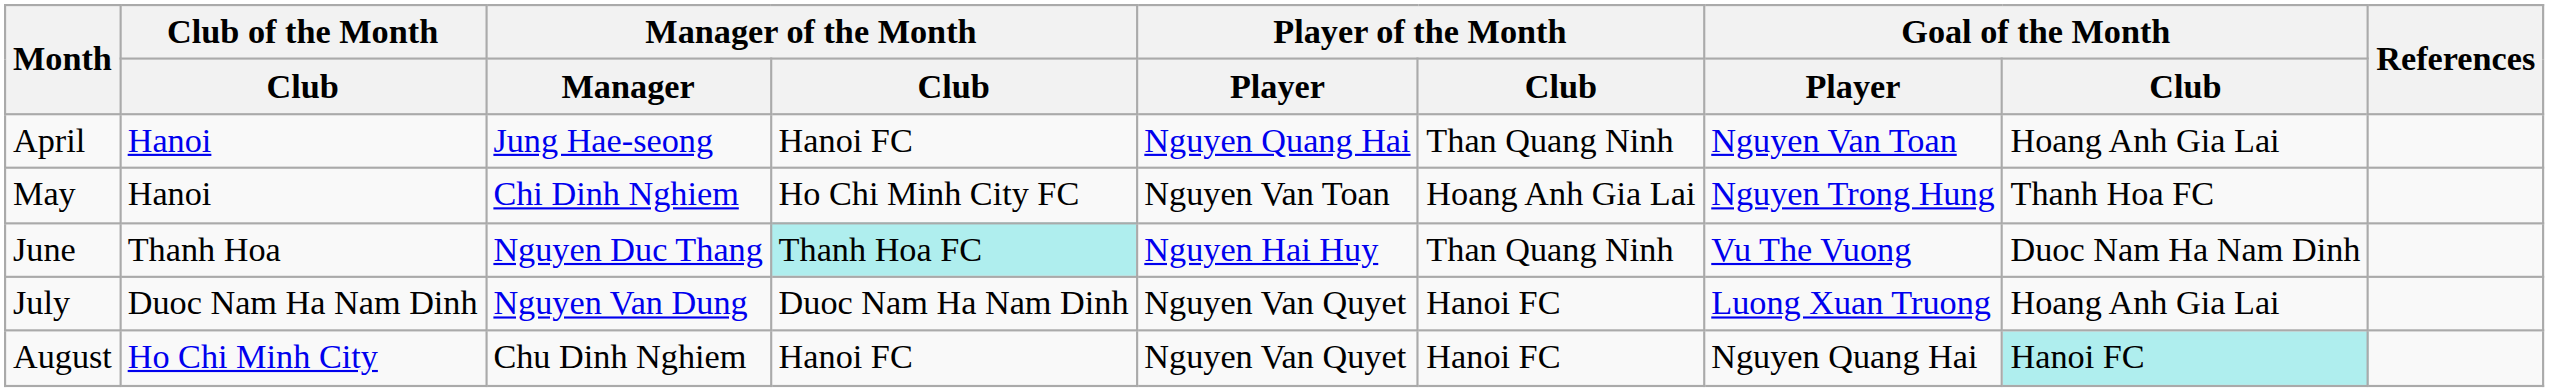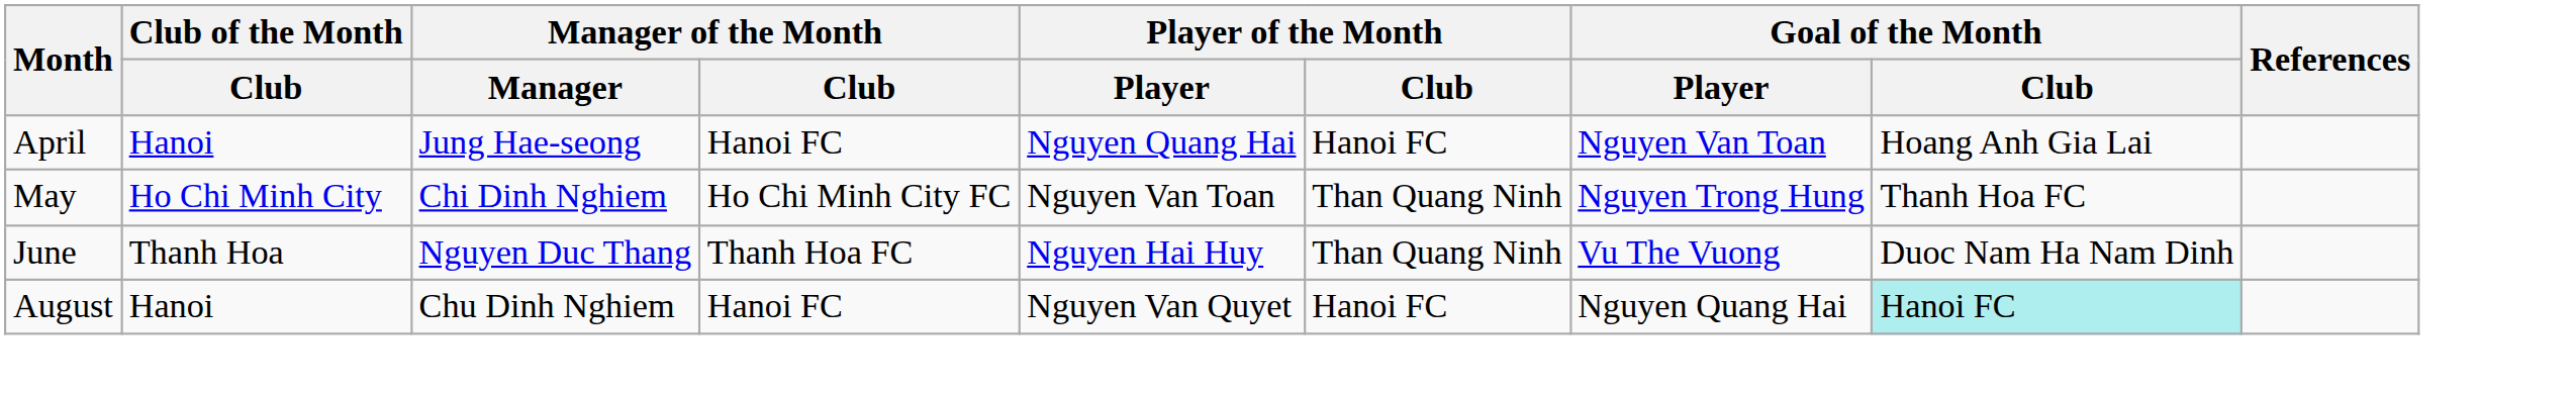April | Player of the Month / Club: Than Quang Ninh -> Hanoi FC
May | Club of the Month / Club: Hanoi -> Ho Chi Minh City
May | Player of the Month / Club: Hoang Anh Gia Lai -> Than Quang Ninh
June | Manager of the Month / Club: paleturquoise background -> no background
- row: July | Duoc Nam Ha Nam Dinh | Nguyen Van Dung | Duoc Nam Ha Nam Dinh | Nguyen Van Quyet | Hanoi FC | Luong Xuan Truong | Hoang Anh Gia Lai
August | Club of the Month / Club: Ho Chi Minh City -> Hanoi
